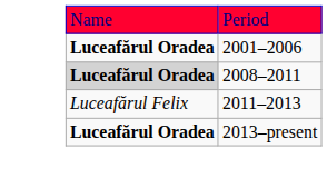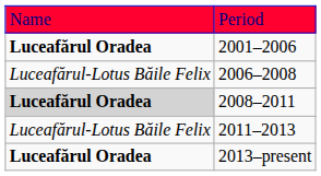+ row: Luceafărul-Lotus Băile Felix | 2006–2008
2011–2013 | column 1: Luceafărul Felix -> Luceafărul-Lotus Băile Felix
